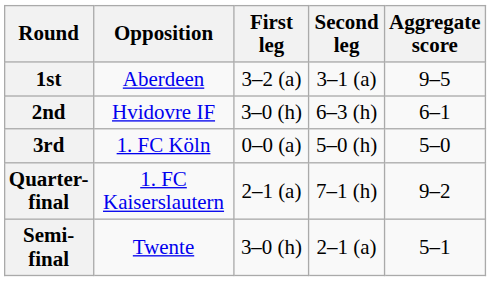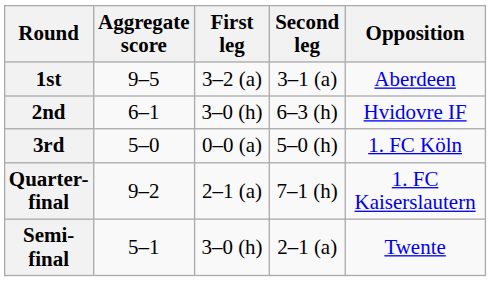columns swapped: Opposition <-> Aggregate score
